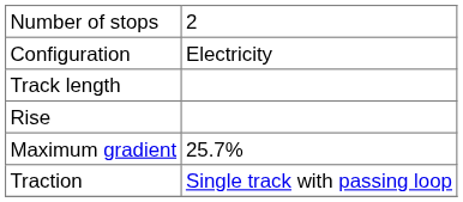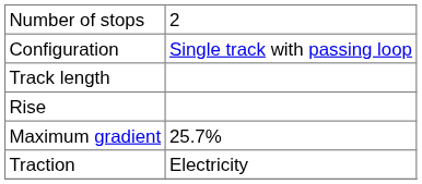Configuration | column 2: Electricity -> Single track with passing loop
Traction | column 2: Single track with passing loop -> Electricity
